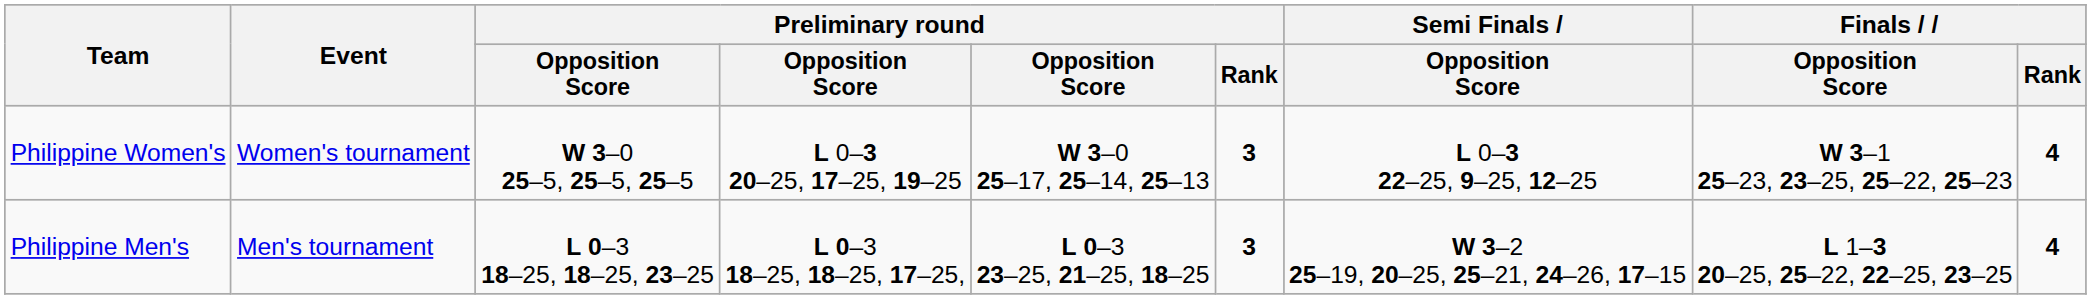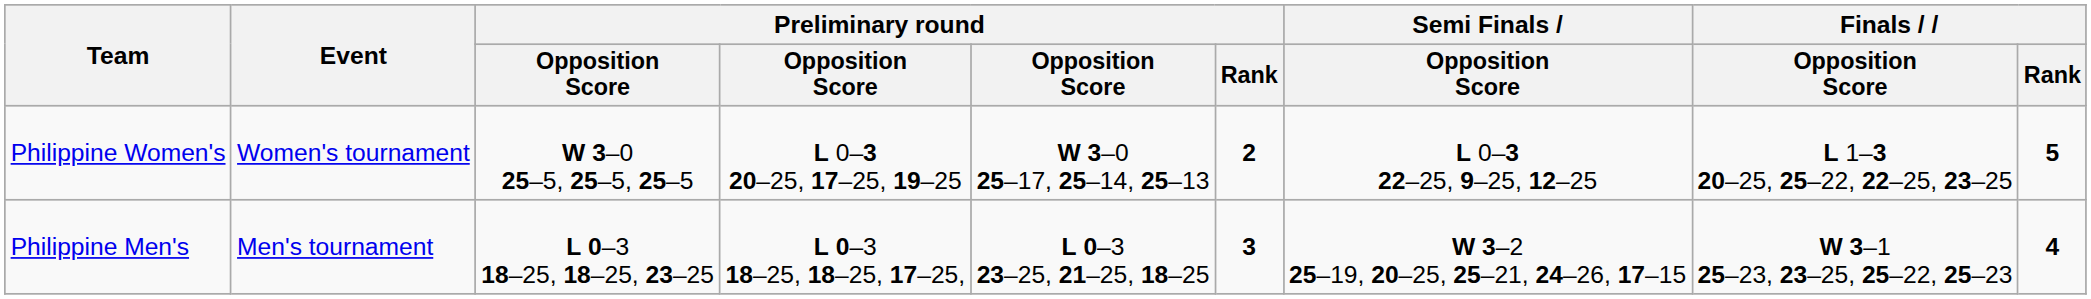Philippine Women's | Preliminary round / Rank: 3 -> 2
Philippine Women's | Finals / Opposition Score: W 3–1 25–23, 23–25, 25–22, 25–23 -> L 1–3 20–25, 25–22, 22–25, 23–25
Philippine Women's | Finals / Rank: 4 -> 5
Philippine Men's | Finals / Opposition Score: L 1–3 20–25, 25–22, 22–25, 23–25 -> W 3–1 25–23, 23–25, 25–22, 25–23
